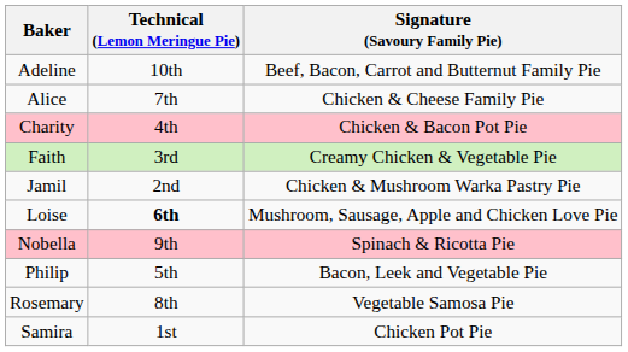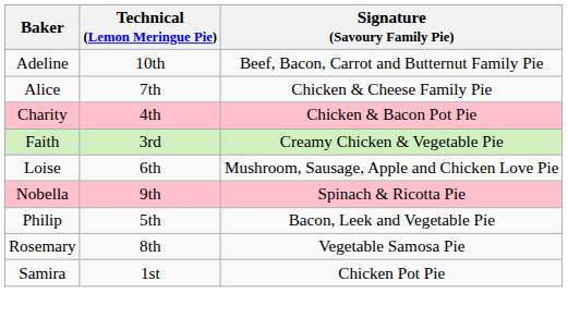- row: Jamil | 2nd | Chicken & Mushroom Warka Pastry Pie
Loise | Technical (Lemon Meringue Pie): bold -> normal
